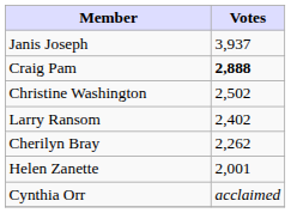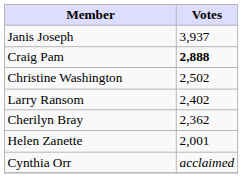Cherilyn Bray | Votes: 2,262 -> 2,362
